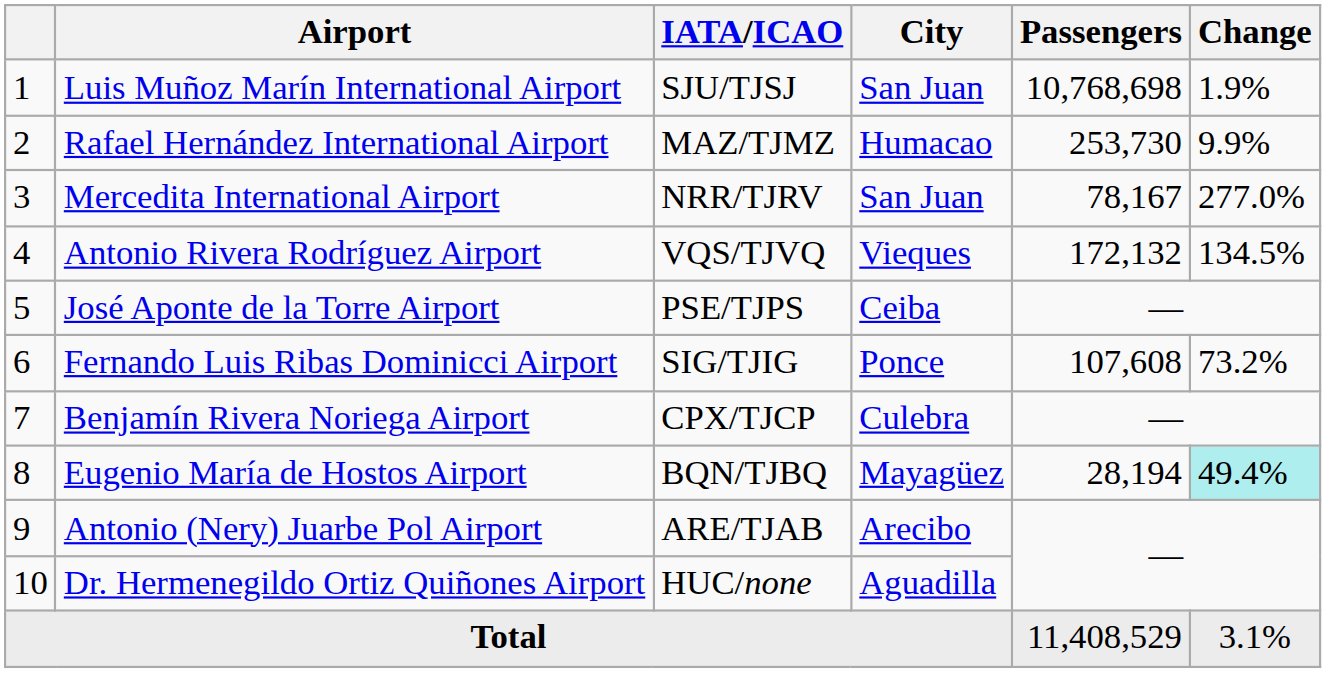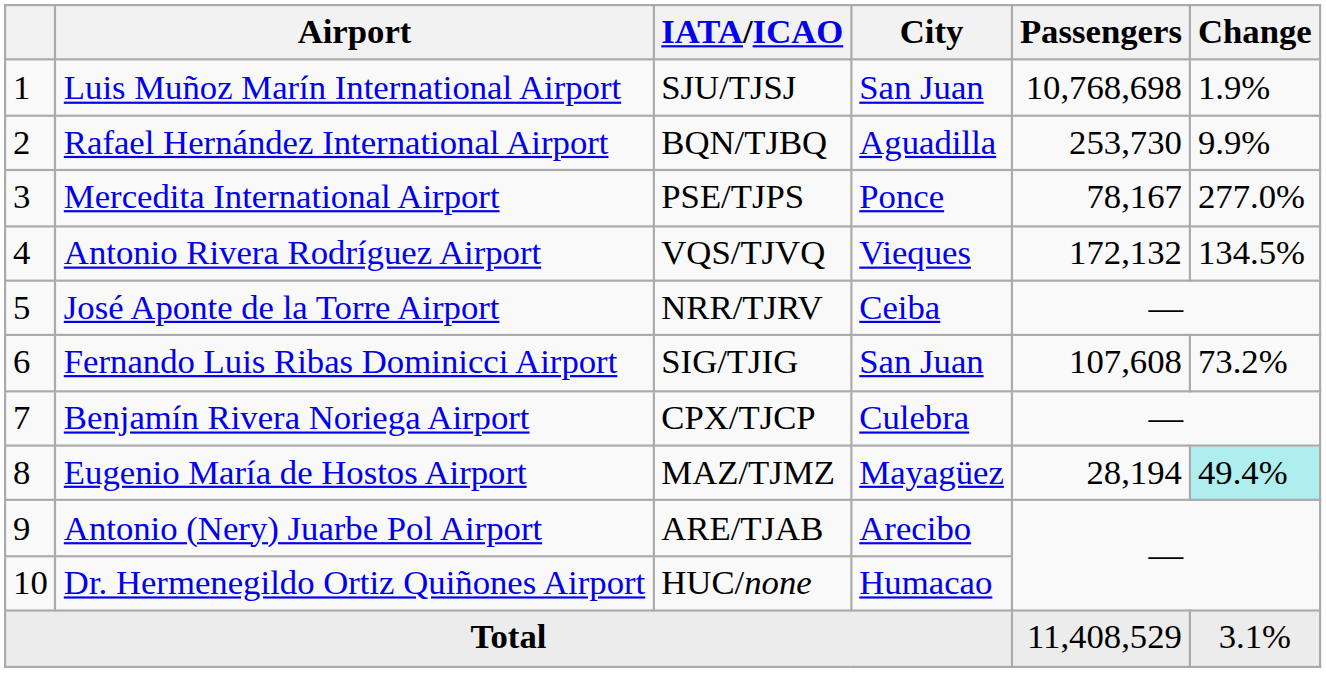Rafael Hernández International Airport | IATA/ICAO: MAZ/TJMZ -> BQN/TJBQ
Rafael Hernández International Airport | City: Humacao -> Aguadilla
Mercedita International Airport | IATA/ICAO: NRR/TJRV -> PSE/TJPS
Mercedita International Airport | City: San Juan -> Ponce
José Aponte de la Torre Airport | IATA/ICAO: PSE/TJPS -> NRR/TJRV
Fernando Luis Ribas Dominicci Airport | City: Ponce -> San Juan
Eugenio María de Hostos Airport | IATA/ICAO: BQN/TJBQ -> MAZ/TJMZ
Dr. Hermenegildo Ortiz Quiñones Airport | City: Aguadilla -> Humacao
